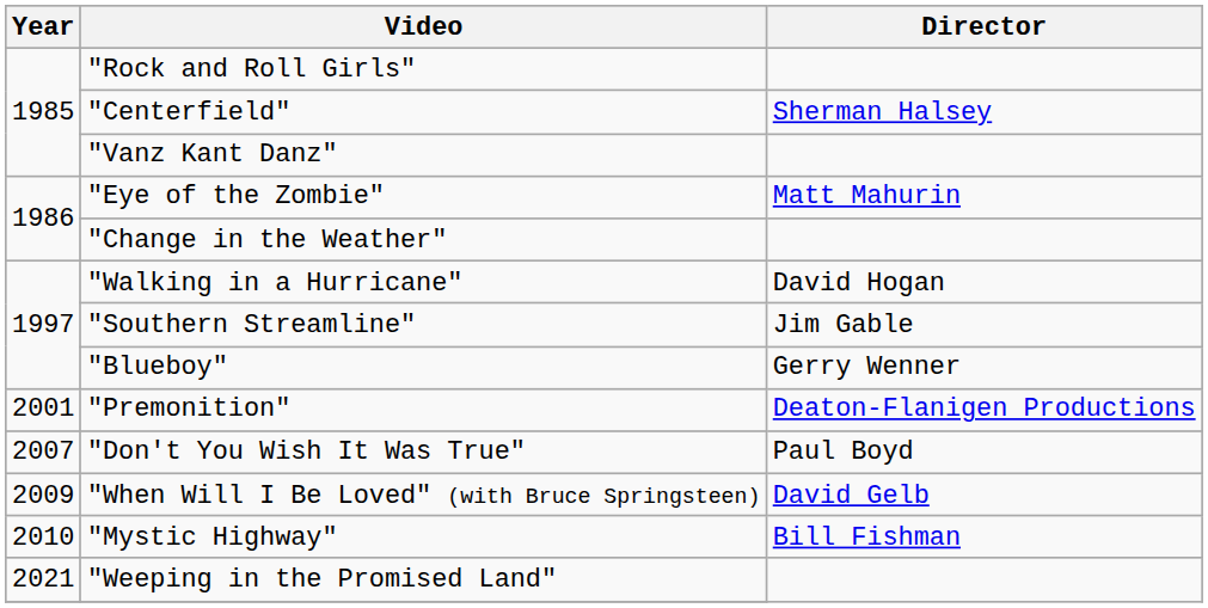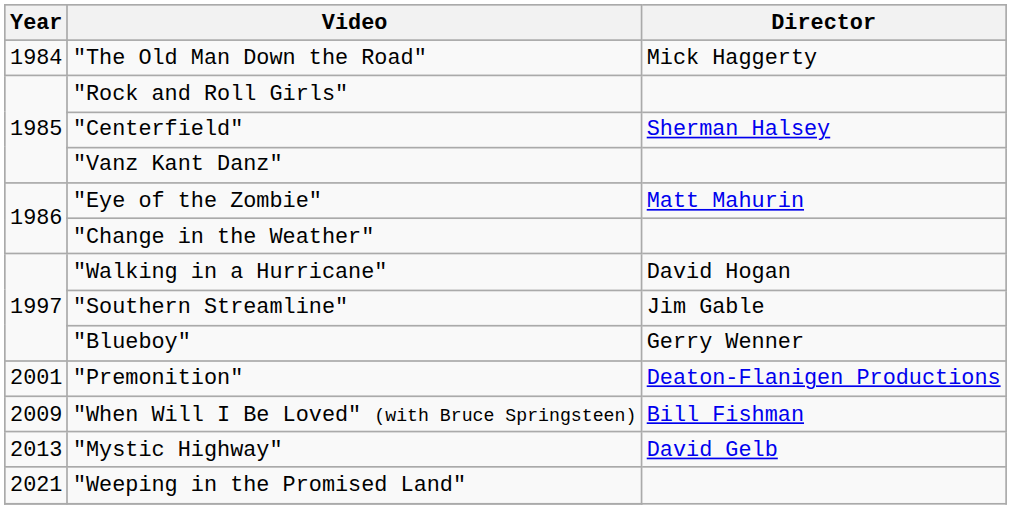+ row: 1984 | "The Old Man Down the Road" | Mick Haggerty
- row: 2007 | "Don't You Wish It Was True" | Paul Boyd
"When Will I Be Loved" (with Bruce Springsteen) | Director: David Gelb -> Bill Fishman
"Mystic Highway" | Year: 2010 -> 2013
"Mystic Highway" | Director: Bill Fishman -> David Gelb
